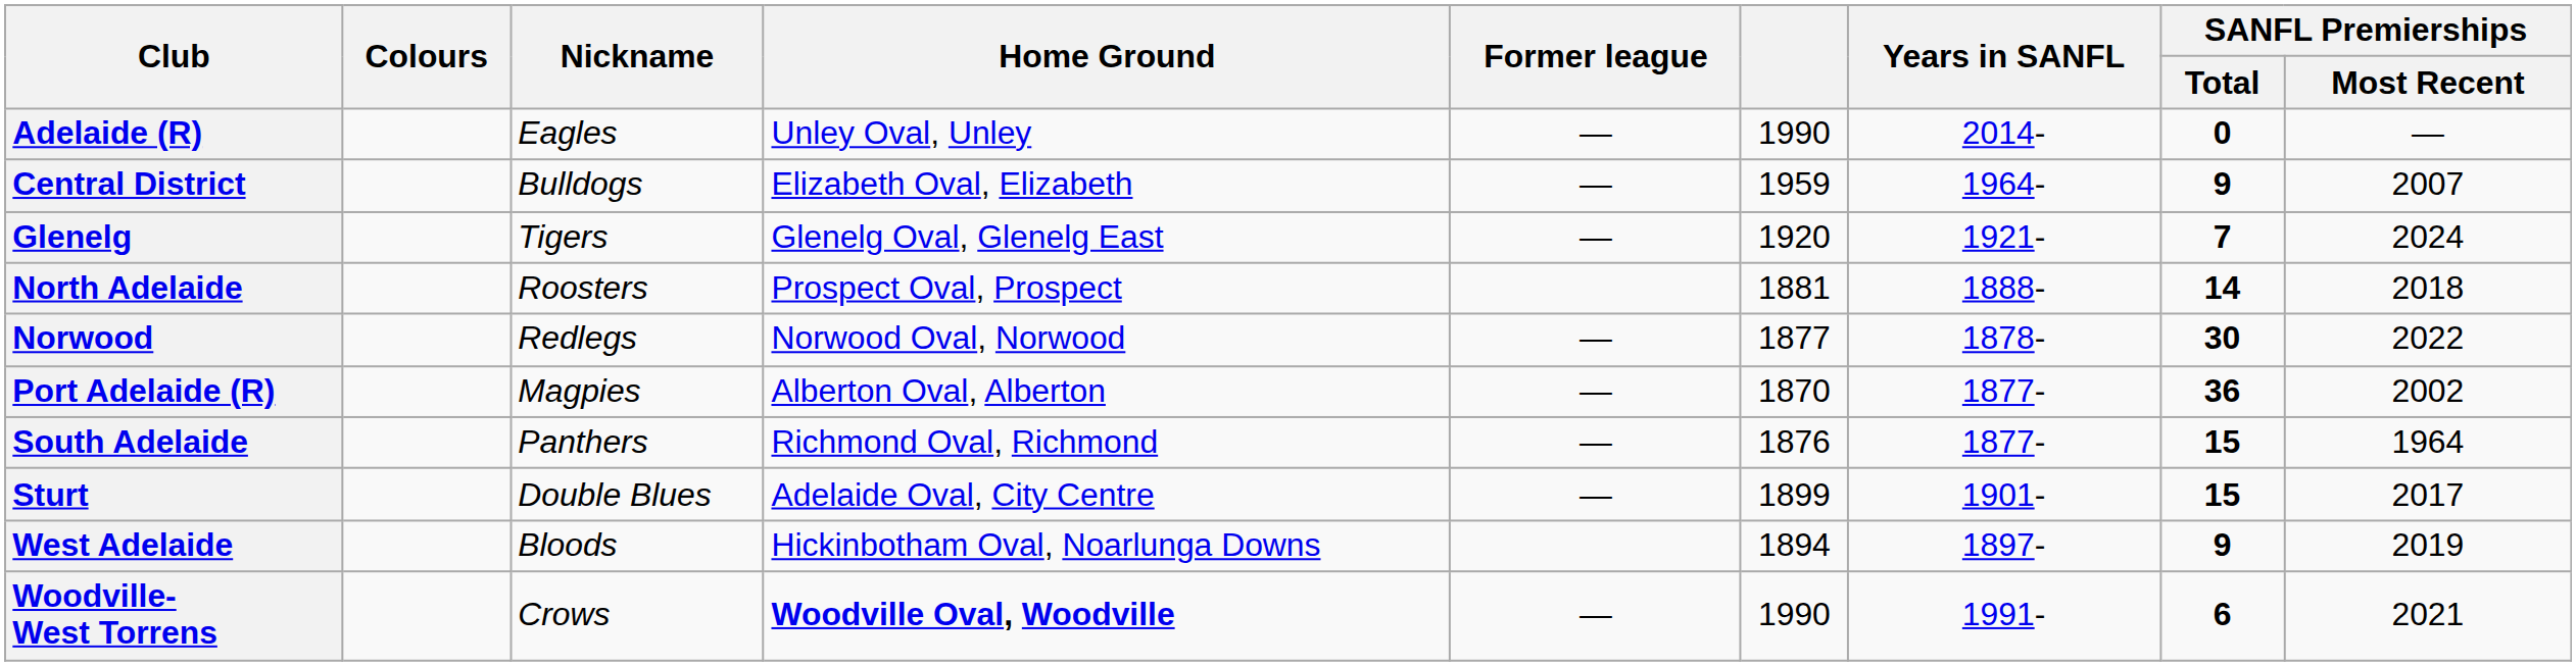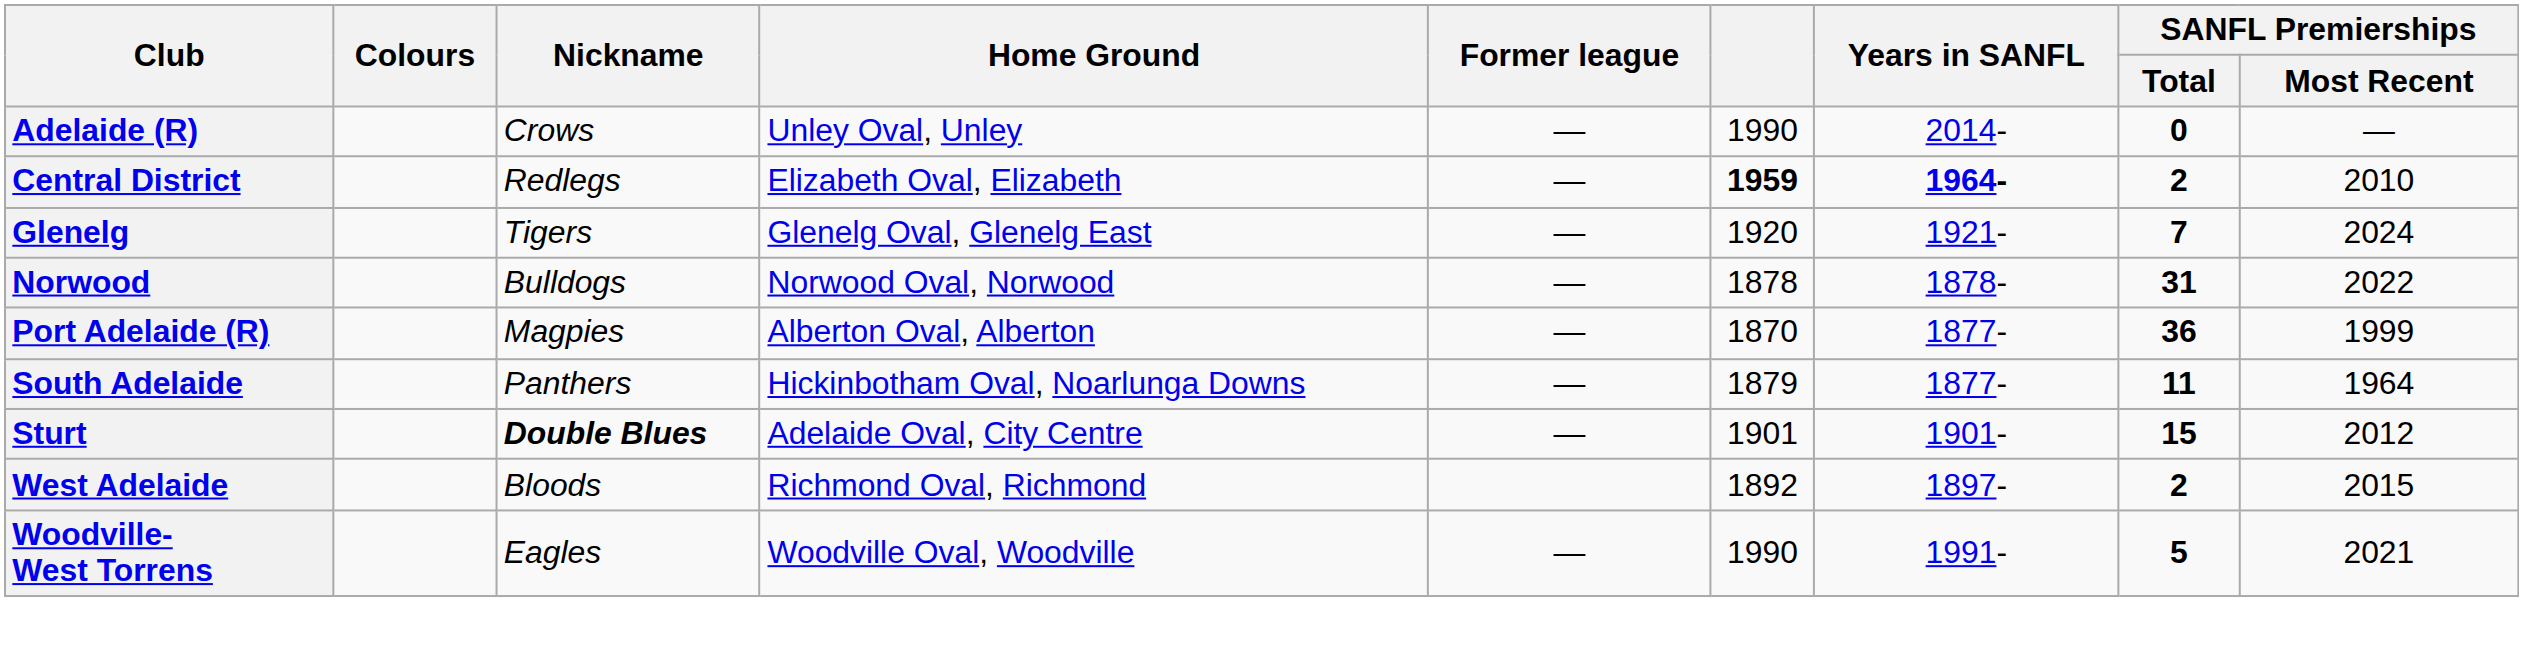Adelaide (R) | Nickname: Eagles -> Crows
Central District | Nickname: Bulldogs -> Redlegs
Central District | column 6: normal -> bold
Central District | Years in SANFL: normal -> bold
Central District | SANFL Premierships / Total: 9 -> 2
Central District | SANFL Premierships / Most Recent: 2007 -> 2010
- row: North Adelaide | Roosters | Prospect Oval, Prospect | 1881 | 1888- | 14 | 2018
Norwood | Nickname: Redlegs -> Bulldogs
Norwood | column 6: 1877 -> 1878
Norwood | SANFL Premierships / Total: 30 -> 31
Port Adelaide (R) | SANFL Premierships / Most Recent: 2002 -> 1999
South Adelaide | Home Ground: Richmond Oval, Richmond -> Hickinbotham Oval, Noarlunga Downs
South Adelaide | column 6: 1876 -> 1879
South Adelaide | SANFL Premierships / Total: 15 -> 11
Sturt | Nickname: normal -> bold
Sturt | column 6: 1899 -> 1901
Sturt | SANFL Premierships / Most Recent: 2017 -> 2012
West Adelaide | Home Ground: Hickinbotham Oval, Noarlunga Downs -> Richmond Oval, Richmond
West Adelaide | column 6: 1894 -> 1892
West Adelaide | SANFL Premierships / Total: 9 -> 2
West Adelaide | SANFL Premierships / Most Recent: 2019 -> 2015
Woodville- West Torrens | Nickname: Crows -> Eagles
Woodville- West Torrens | Home Ground: bold -> normal
Woodville- West Torrens | SANFL Premierships / Total: 6 -> 5
